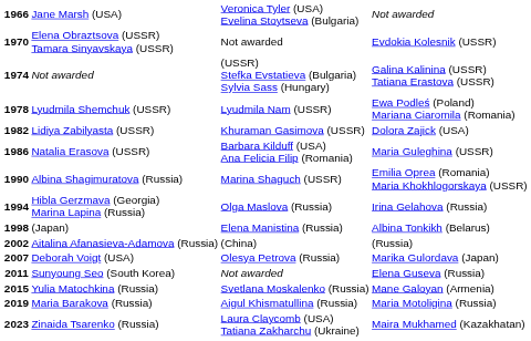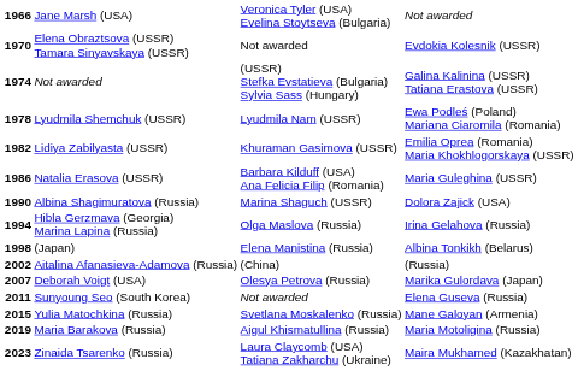1982 | column 4: Dolora Zajick (USA) -> Emilia Oprea (Romania) Maria Khokhlogorskaya (USSR)
1990 | column 4: Emilia Oprea (Romania) Maria Khokhlogorskaya (USSR) -> Dolora Zajick (USA)
